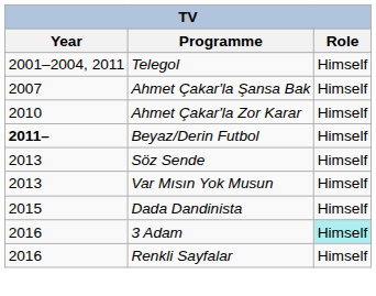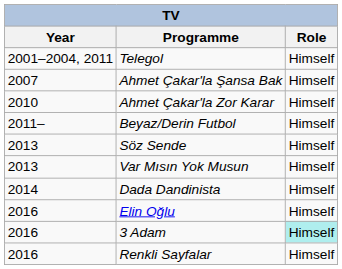Beyaz/Derin Futbol | Year: bold -> normal
Dada Dandinista | Year: 2015 -> 2014
+ row: 2016 | Elin Oğlu | Himself
